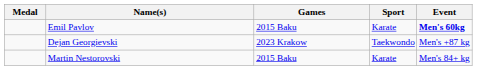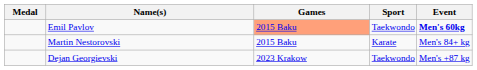Emil Pavlov | Games: no background -> lightsalmon background
Emil Pavlov | Sport: Karate -> Taekwondo
rows swapped: Martin Nestorovski <-> Dejan Georgievski
